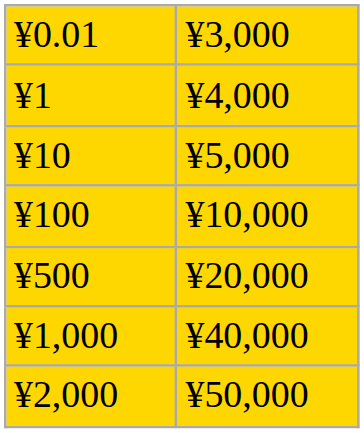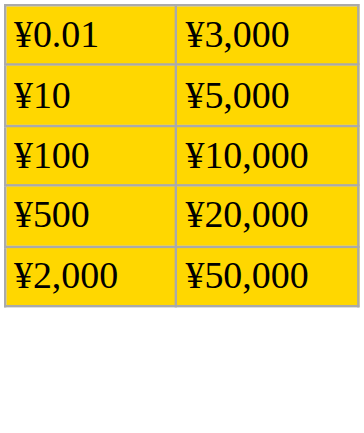- row: ¥1 | ¥4,000
- row: ¥1,000 | ¥40,000
